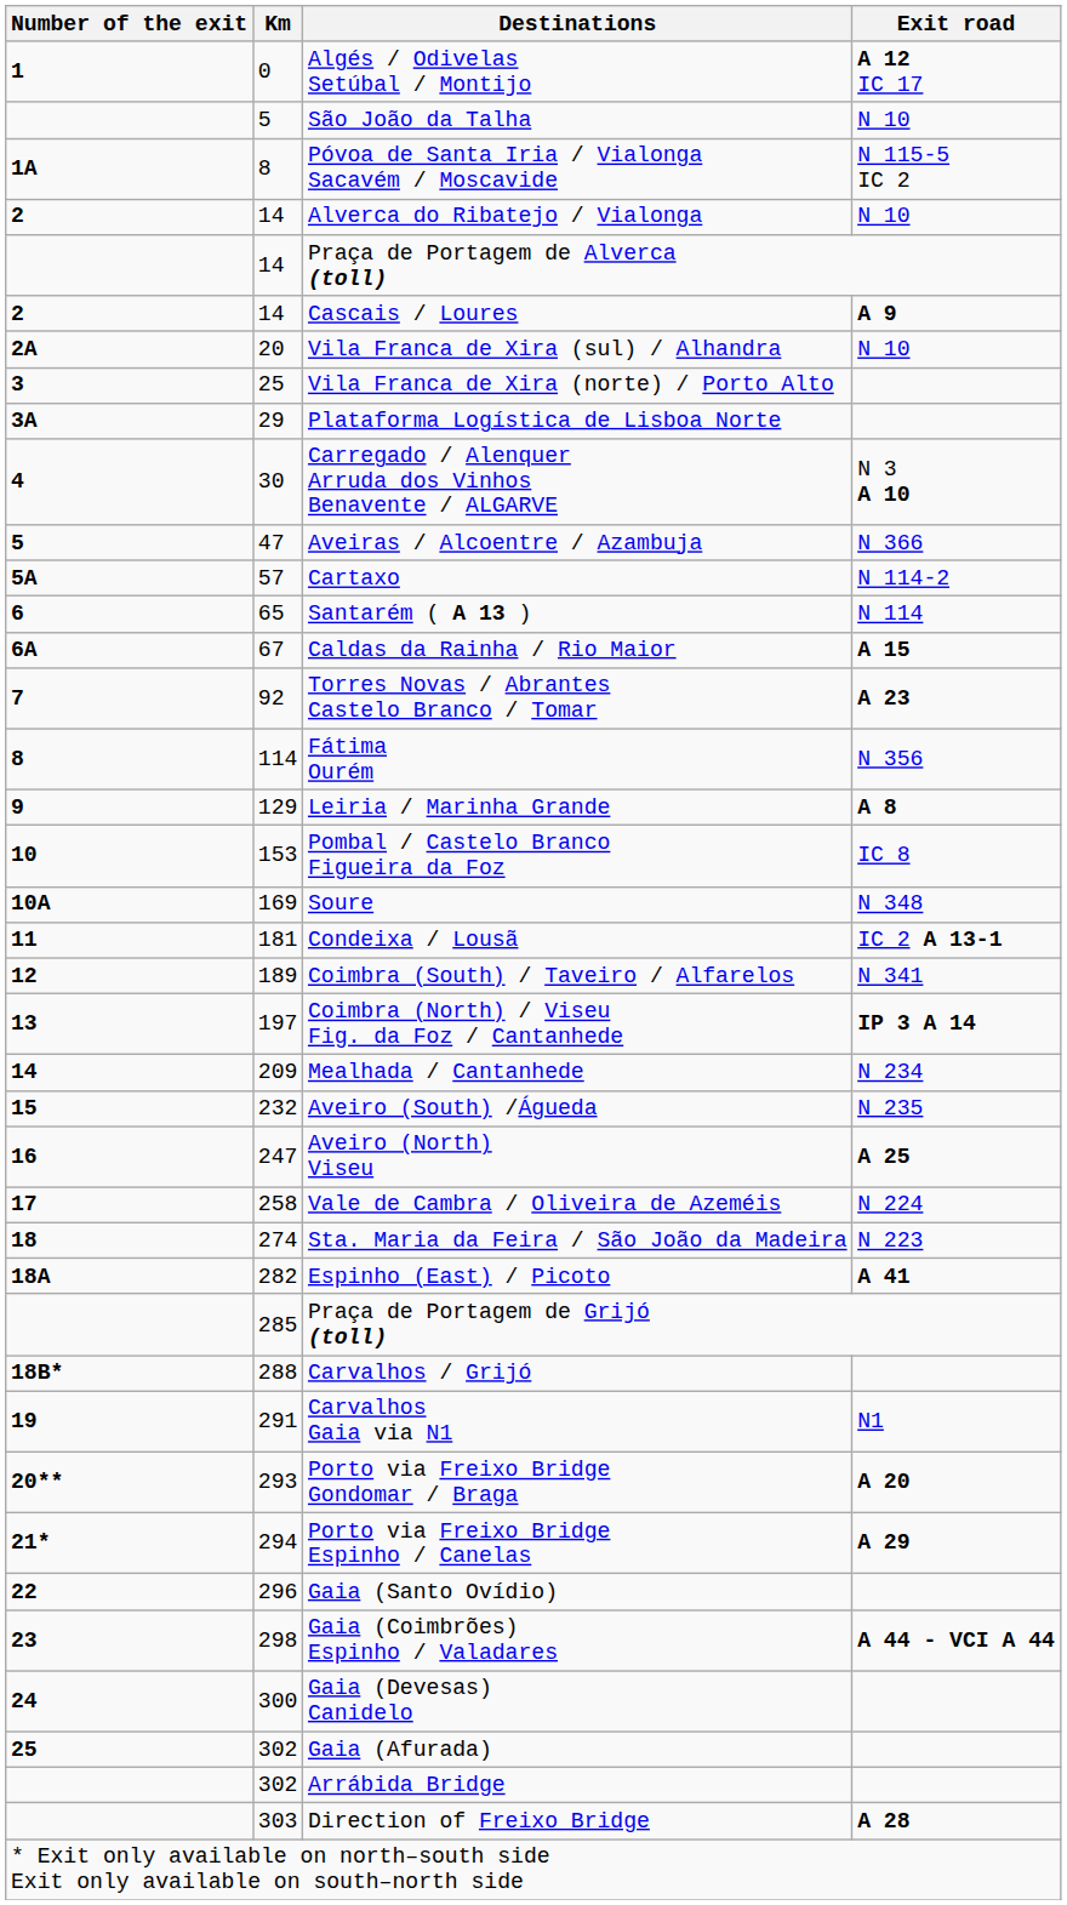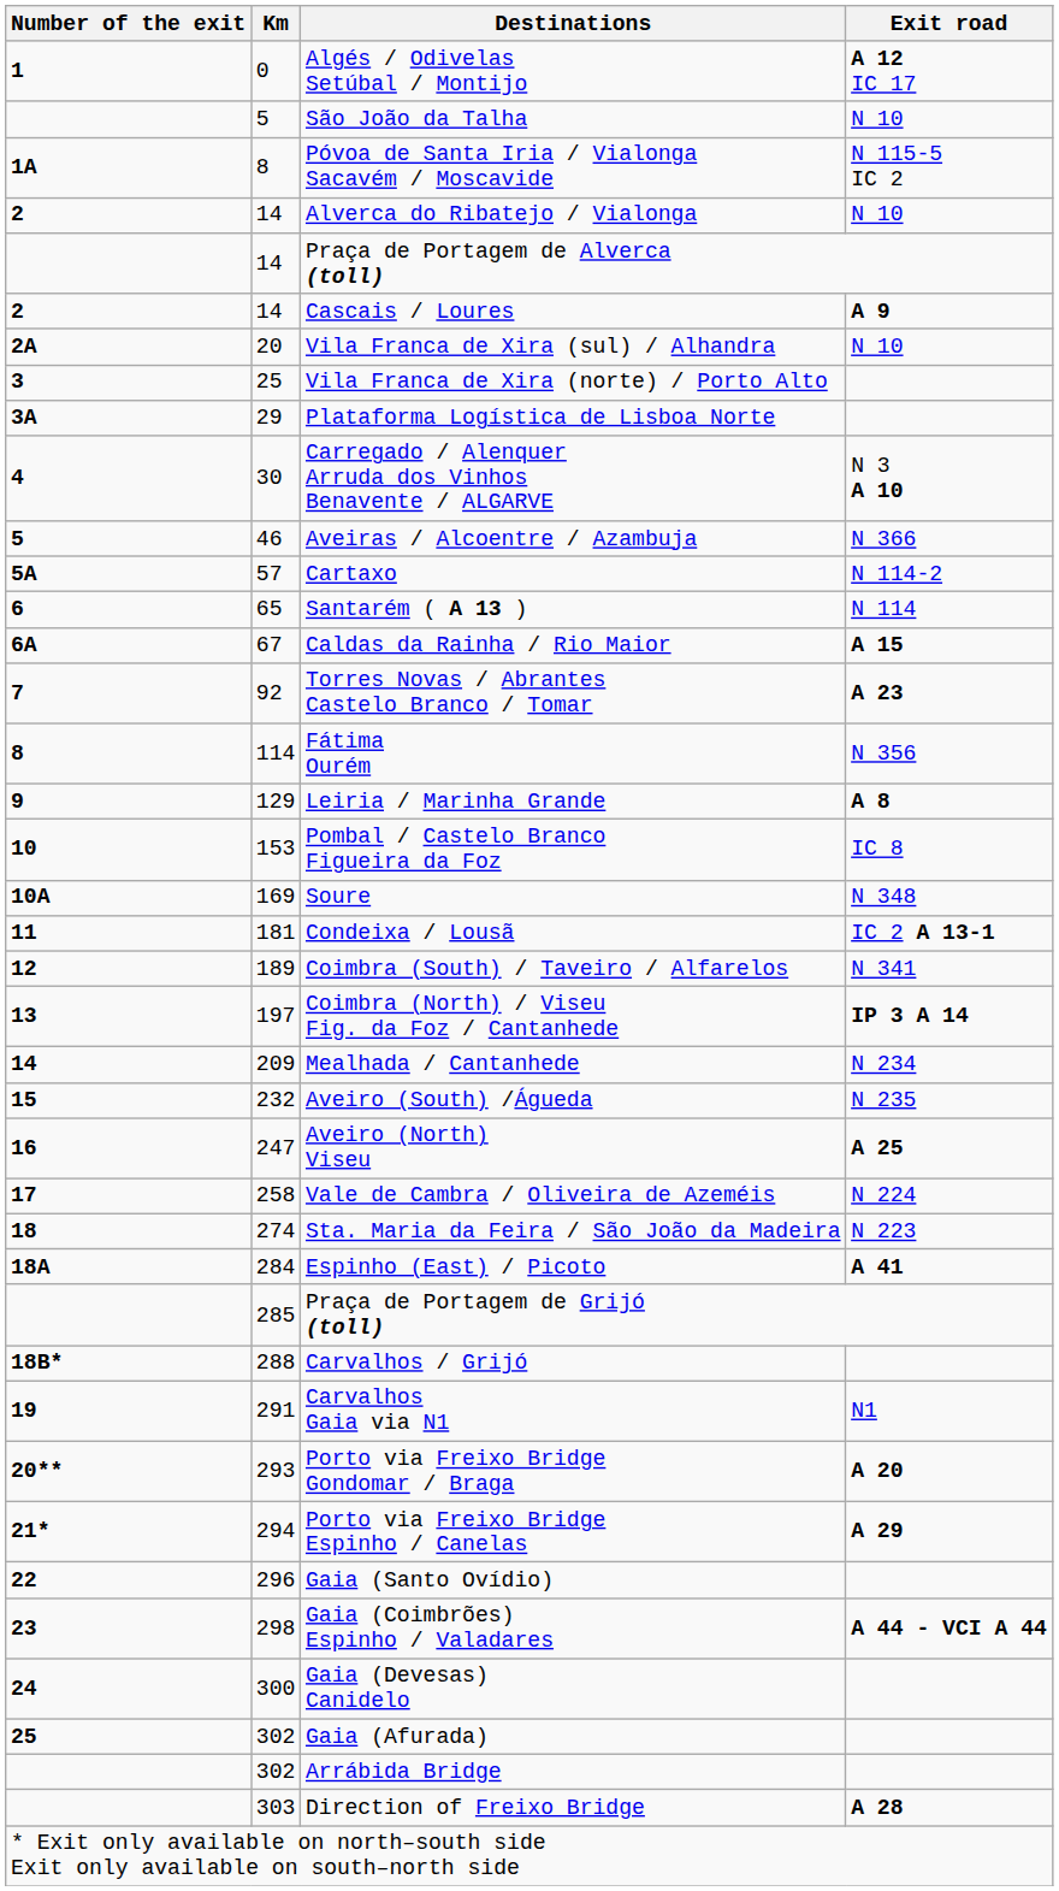Aveiras / Alcoentre / Azambuja | Km: 47 -> 46
Espinho (East) / Picoto | Km: 282 -> 284
